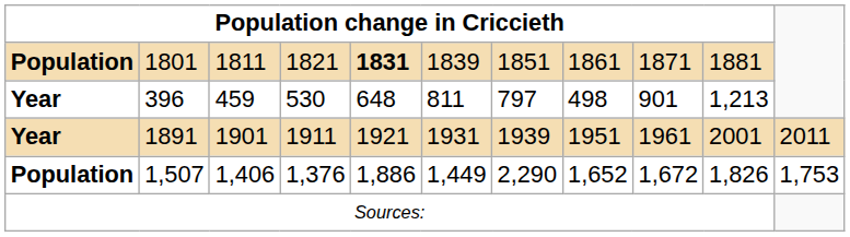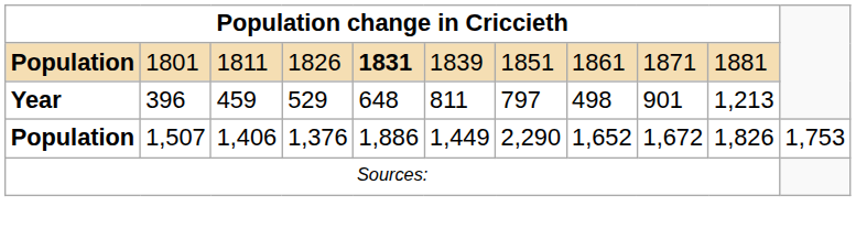1801 | column 4: 1821 -> 1826
396 | column 4: 530 -> 529
- row: Year | 1891 | 1901 | 1911 | 1921 | 1931 | 1939 | 1951 | 1961 | 2001 | 2011
